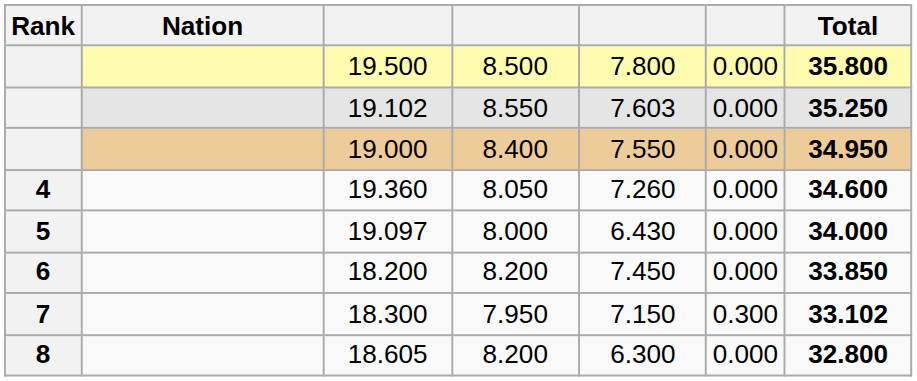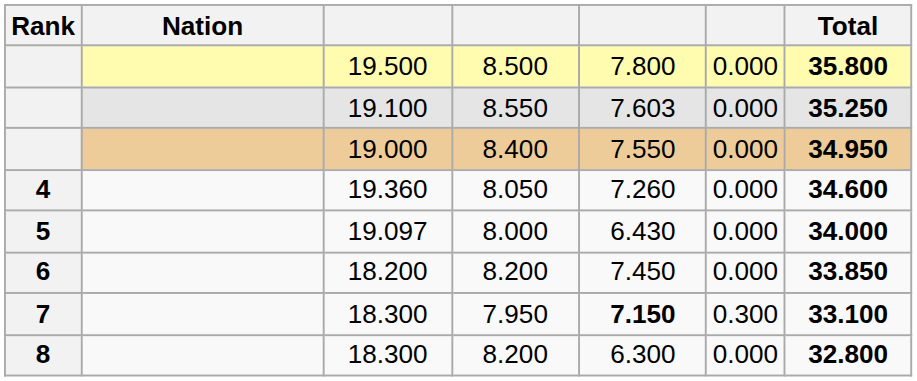8.550 | column 3: 19.102 -> 19.100
7.950 | column 5: normal -> bold
7.950 | Total: 33.102 -> 33.100
8 / 8.200 | column 3: 18.605 -> 18.300
